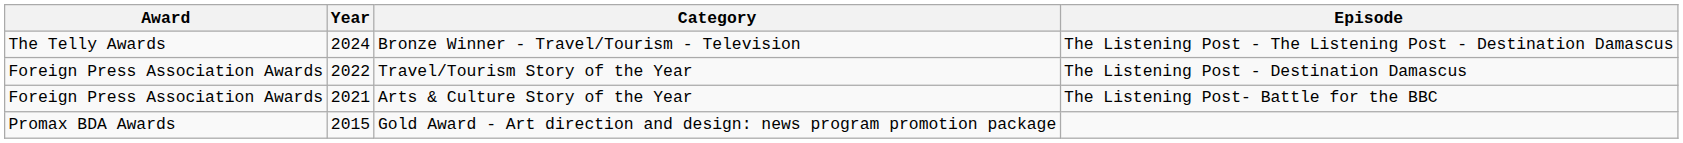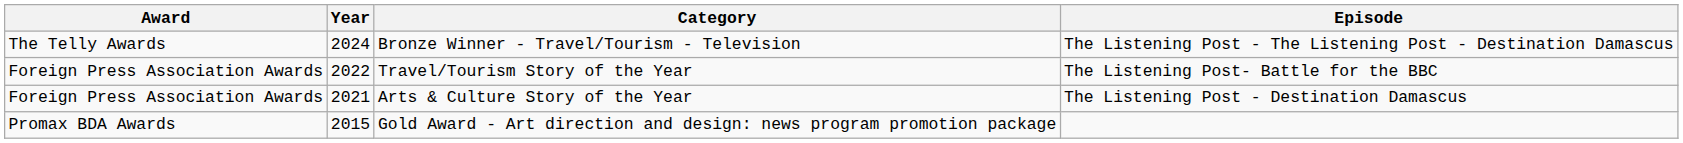Travel/Tourism Story of the Year | Episode: The Listening Post - Destination Damascus -> The Listening Post- Battle for the BBC
Arts & Culture Story of the Year | Episode: The Listening Post- Battle for the BBC -> The Listening Post - Destination Damascus
